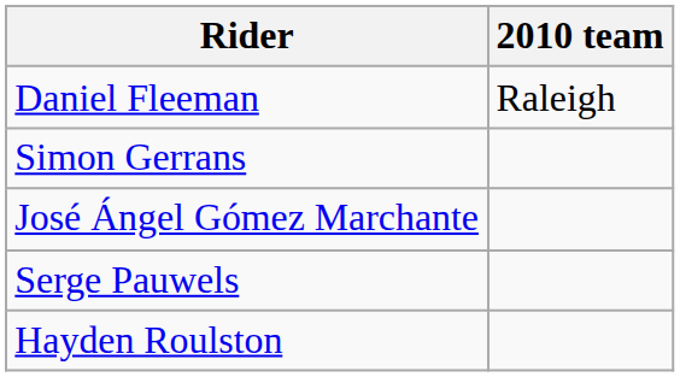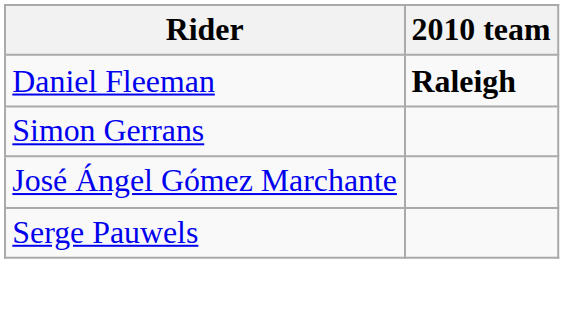Daniel Fleeman | 2010 team: normal -> bold
- row: Hayden Roulston
